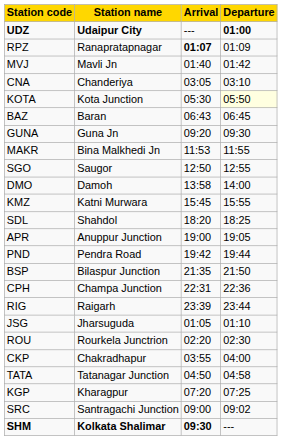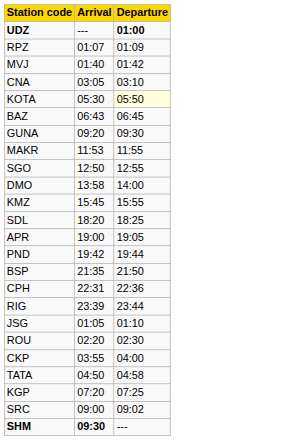- column: Station name | Udaipur City | Ranapratapnagar | Mavli Jn | Chanderiya | Kota Junction | Baran | Guna Jn | Bina Malkhedi Jn | Saugor | Damoh | Katni Murwara | Shahdol | Anuppur Junction | Pendra Road | Bilaspur Junction | Champa Junction | Raigarh | Jharsuguda | Rourkela Junctrion | Chakradhapur | Tatanagar Junction | Kharagpur | Santragachi Junction | Kolkata Shalimar
RPZ | Arrival: bold -> normal
